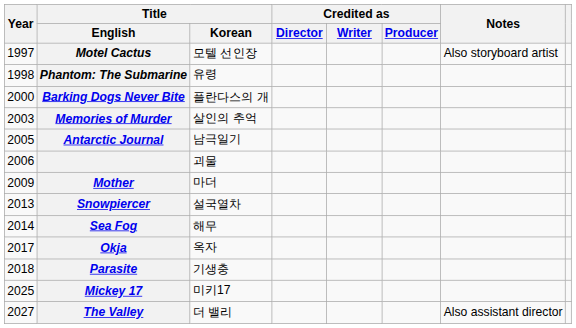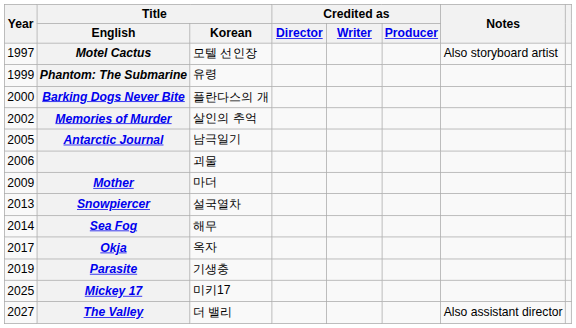Phantom: The Submarine | Year: 1998 -> 1999
Memories of Murder | Year: 2003 -> 2002
Parasite | Year: 2018 -> 2019
